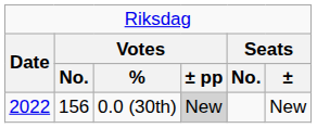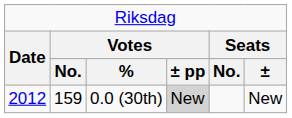0.0 (30th) | column 1: 2022 -> 2012
0.0 (30th) | column 2: 156 -> 159
